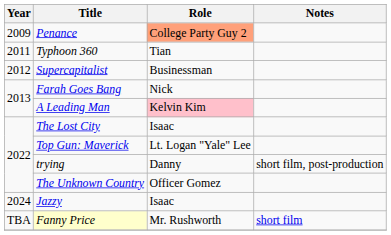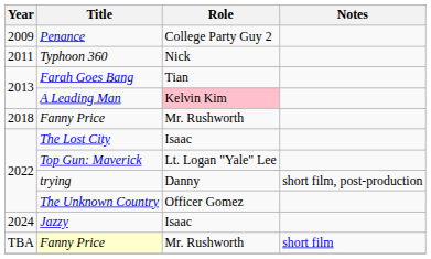Penance | Role: lightsalmon background -> no background
Typhoon 360 | Role: Tian -> Nick
- row: 2012 | Supercapitalist | Businessman
Farah Goes Bang | Role: Nick -> Tian
+ row: 2018 | Fanny Price | Mr. Rushworth
